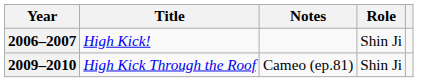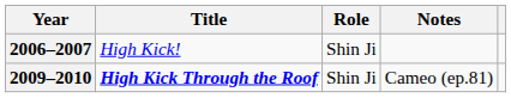columns swapped: Role <-> Notes
2009–2010 | Title: normal -> bold
